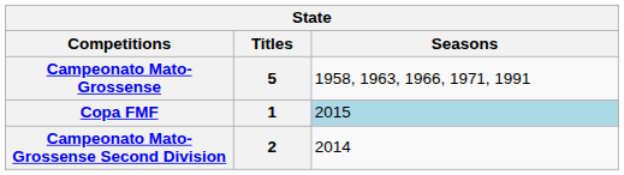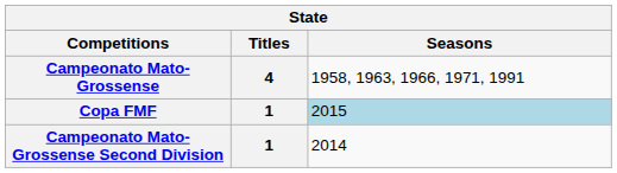Campeonato Mato-Grossense | Titles: 5 -> 4
Campeonato Mato-Grossense Second Division | Titles: 2 -> 1
